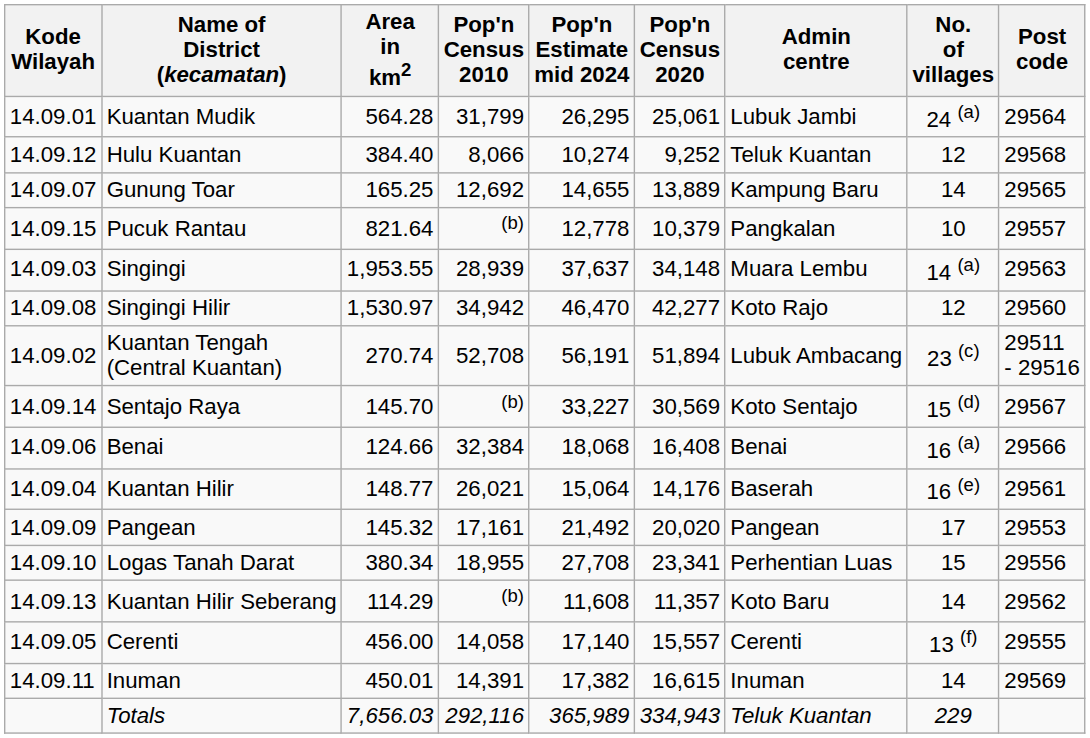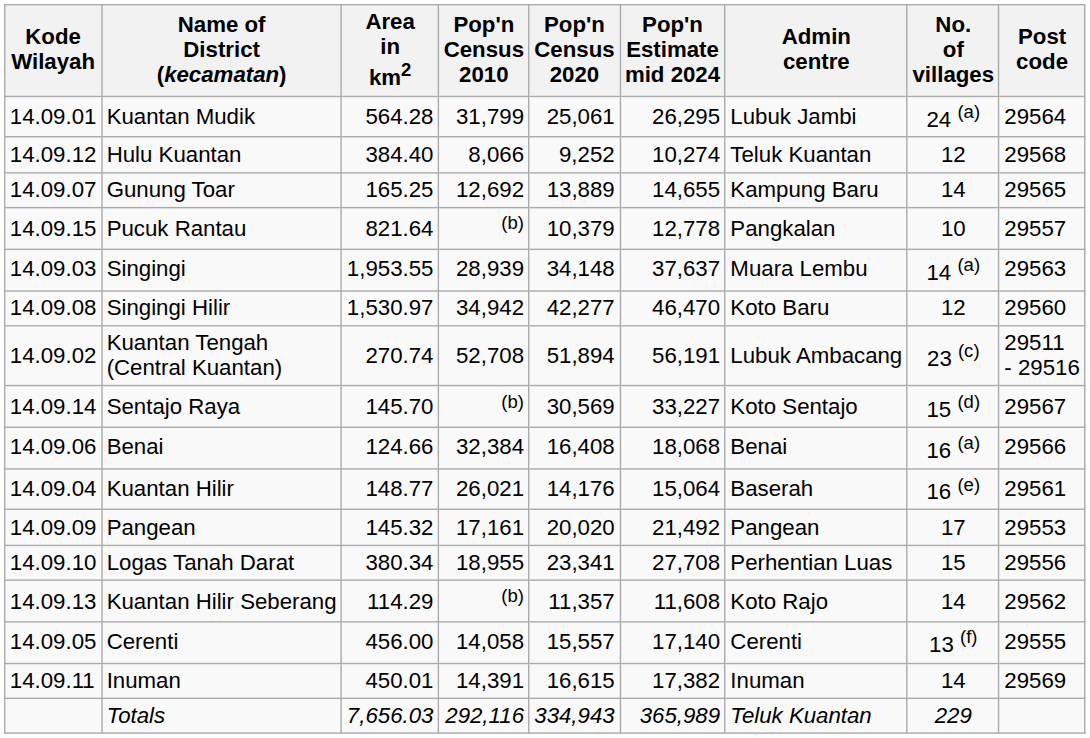columns swapped: Pop'n Census 2020 <-> Pop'n Estimate mid 2024
Singingi Hilir | Admin centre: Koto Rajo -> Koto Baru
Kuantan Hilir Seberang | Admin centre: Koto Baru -> Koto Rajo
